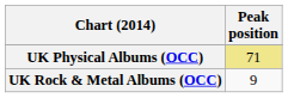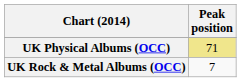UK Rock & Metal Albums (OCC) | Peak position: 9 -> 7
